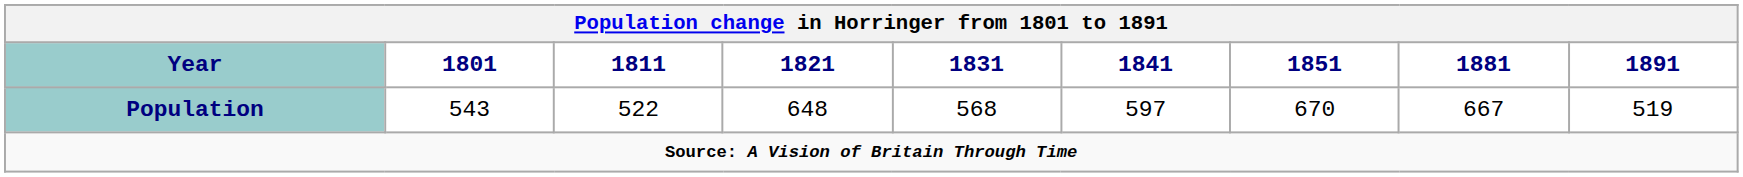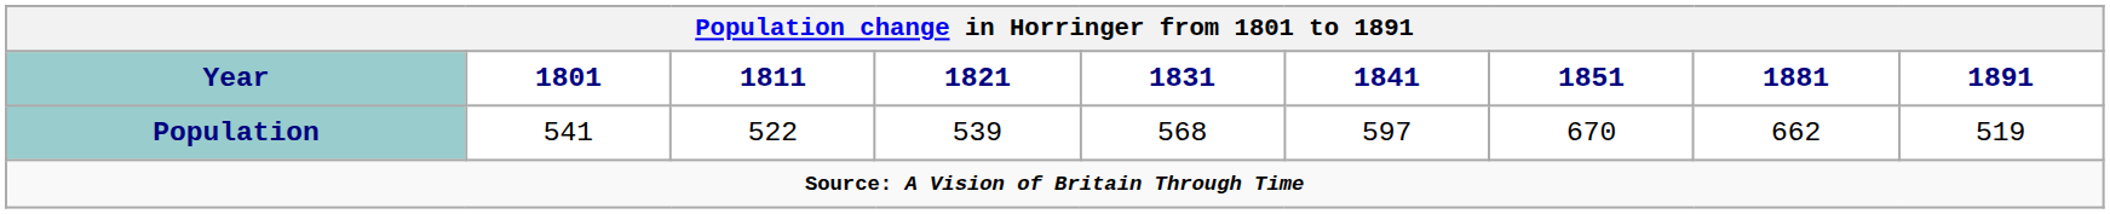Population | 1801: 543 -> 541
Population | 1821: 648 -> 539
Population | 1881: 667 -> 662
